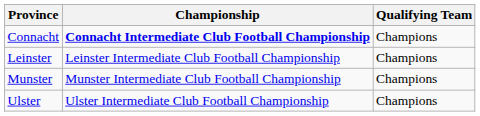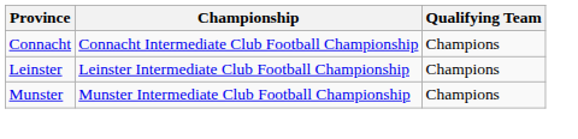Connacht | Championship: bold -> normal
- row: Ulster | Ulster Intermediate Club Football Championship | Champions
